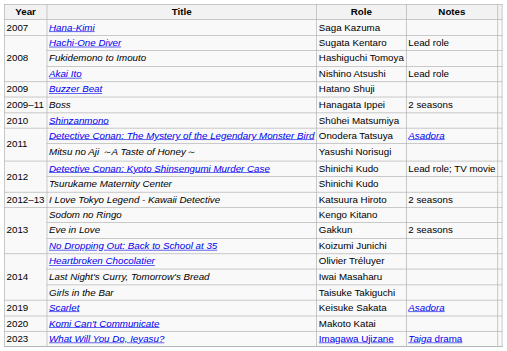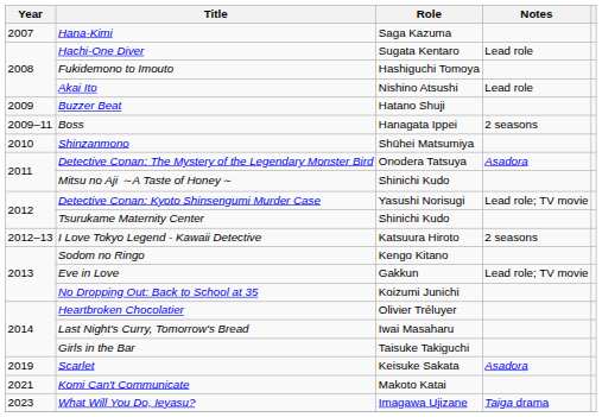Mitsu no Aji ～A Taste of Honey～ | Role: Yasushi Norisugi -> Shinichi Kudo
Detective Conan: Kyoto Shinsengumi Murder Case | Role: Shinichi Kudo -> Yasushi Norisugi
Eve in Love | Notes: 2 seasons -> Lead role; TV movie
Komi Can't Communicate | Year: 2020 -> 2021
